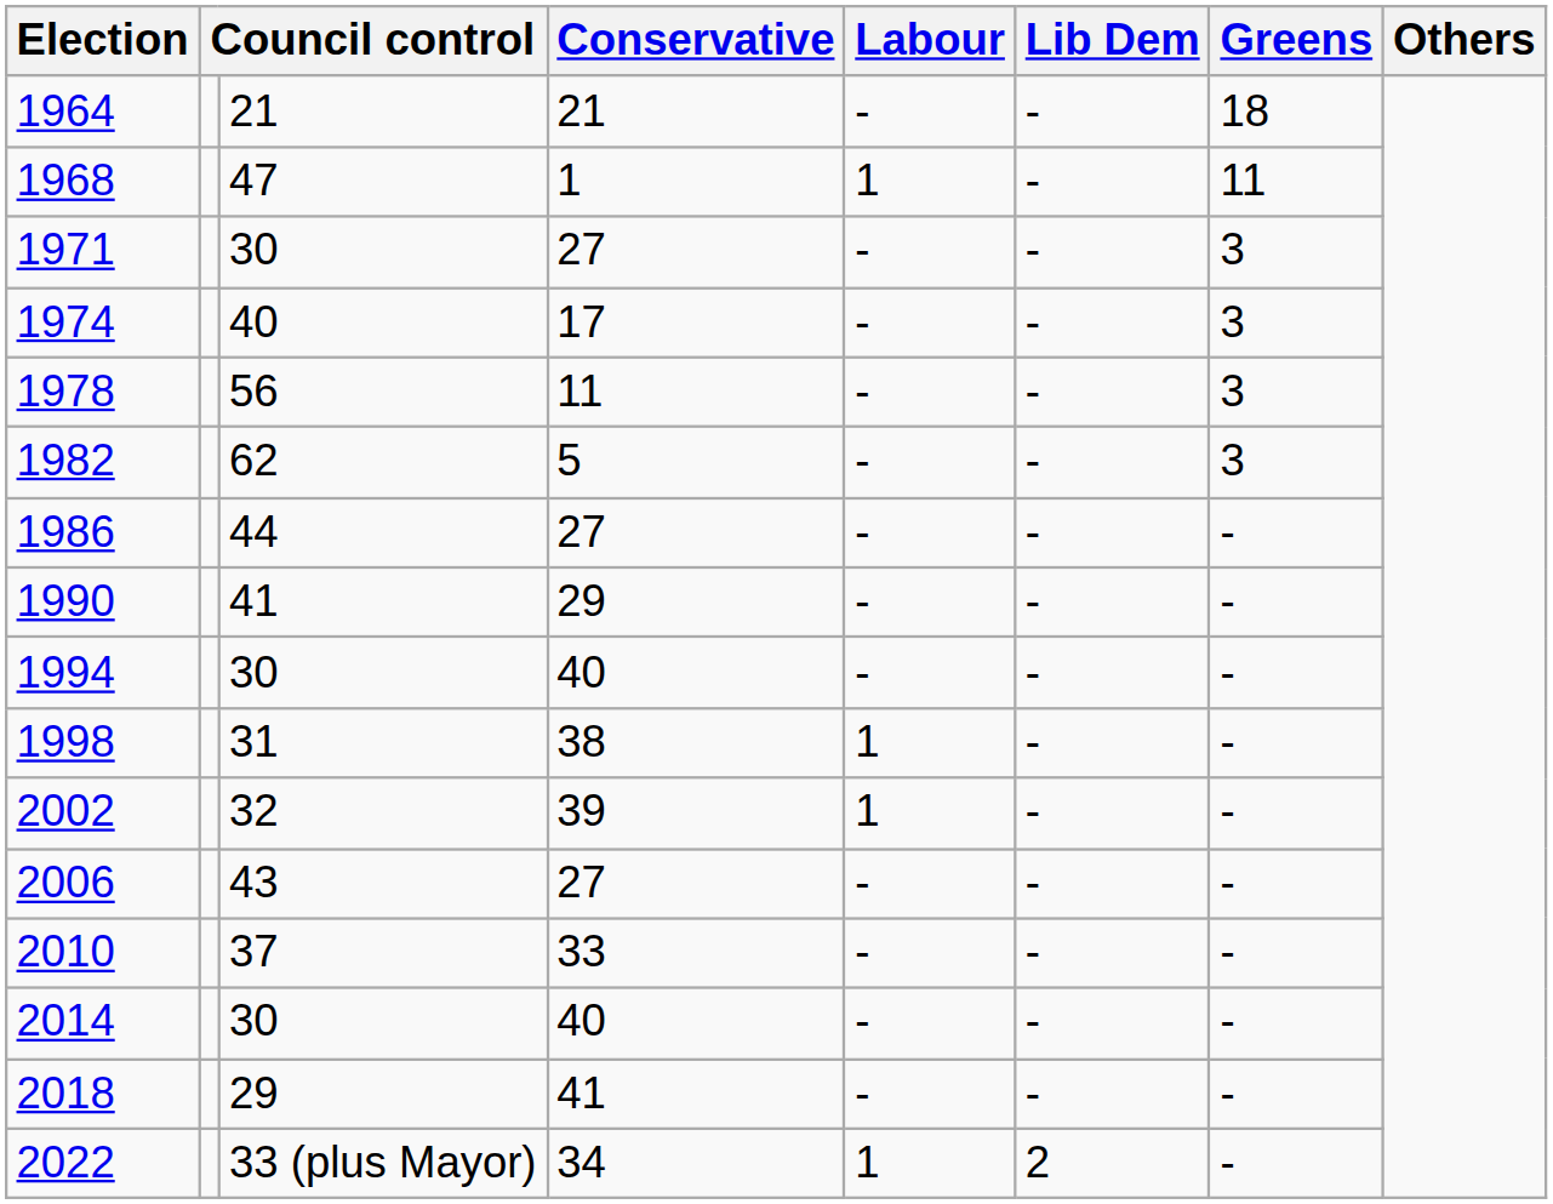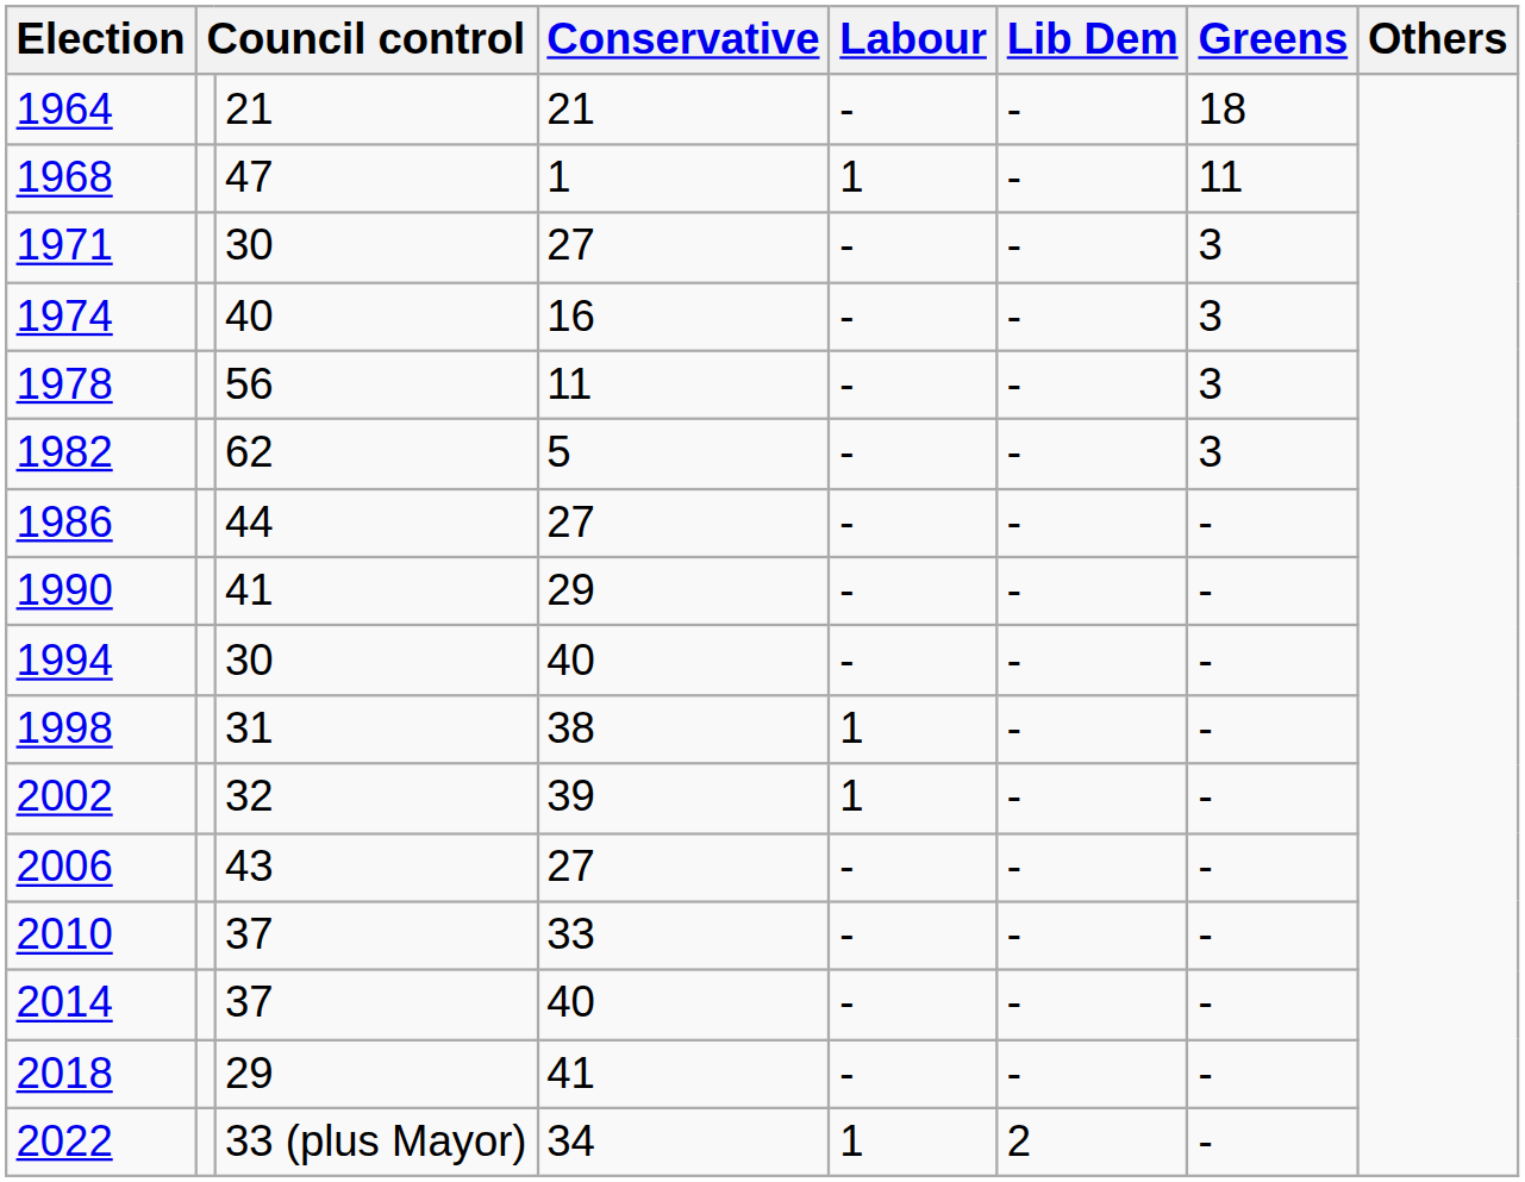1974 | Conservative: 17 -> 16
2014 | column 3: 30 -> 37
